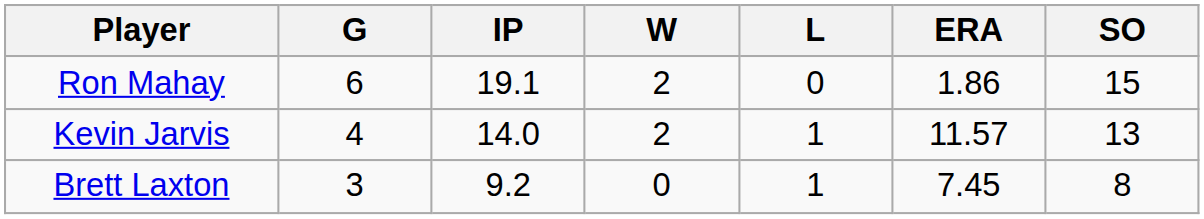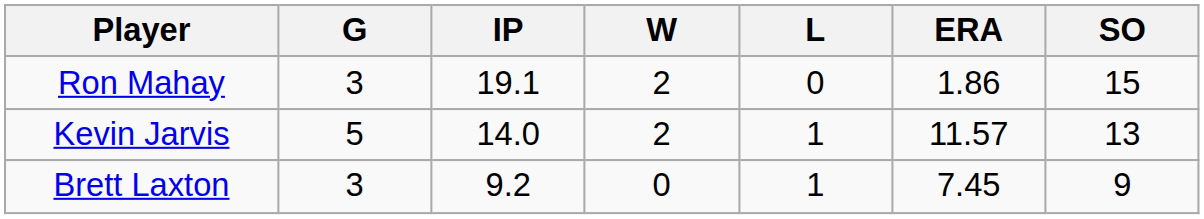Ron Mahay | G: 6 -> 3
Kevin Jarvis | G: 4 -> 5
Brett Laxton | SO: 8 -> 9
